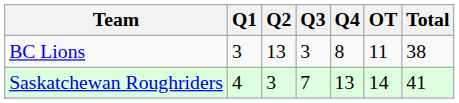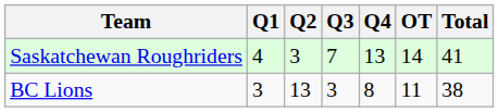rows swapped: BC Lions <-> Saskatchewan Roughriders
